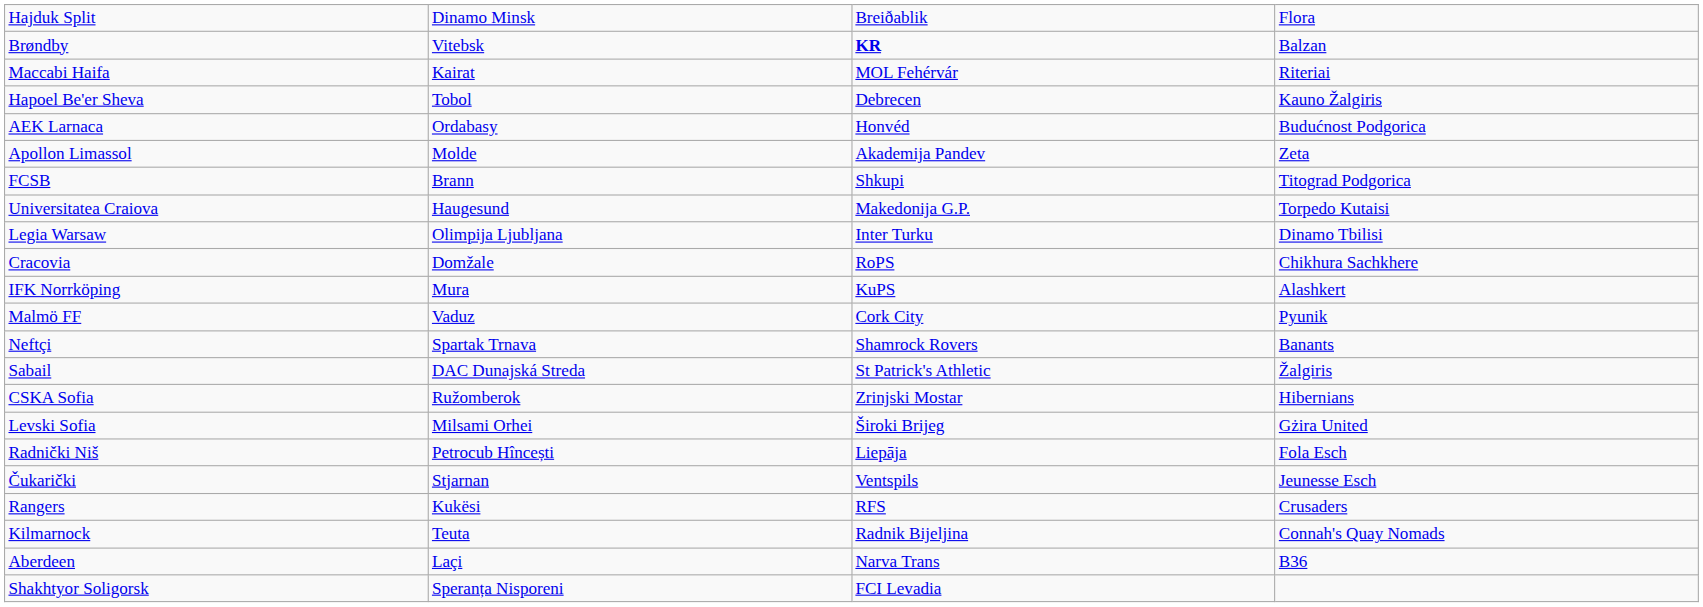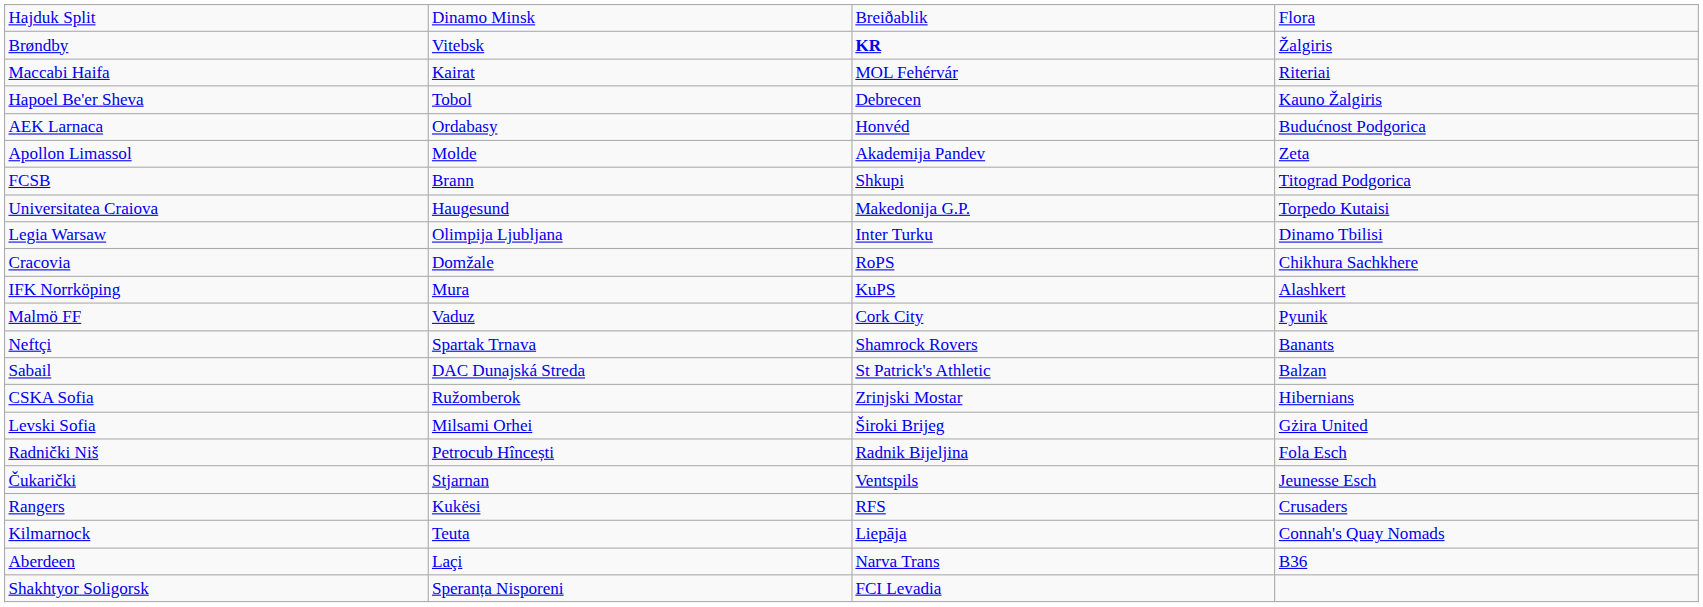Brøndby | column 4: Balzan -> Žalgiris
Sabail | column 4: Žalgiris -> Balzan
Radnički Niš | column 3: Liepāja -> Radnik Bijeljina
Kilmarnock | column 3: Radnik Bijeljina -> Liepāja
